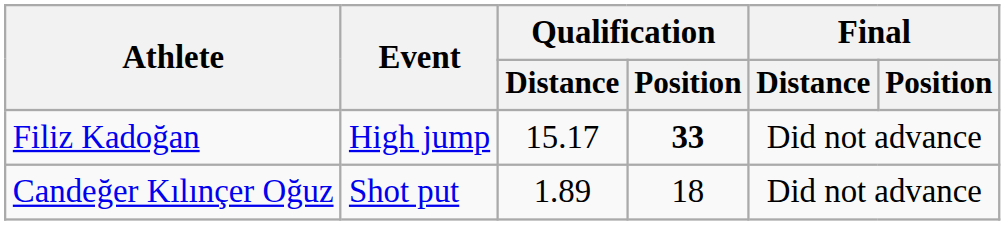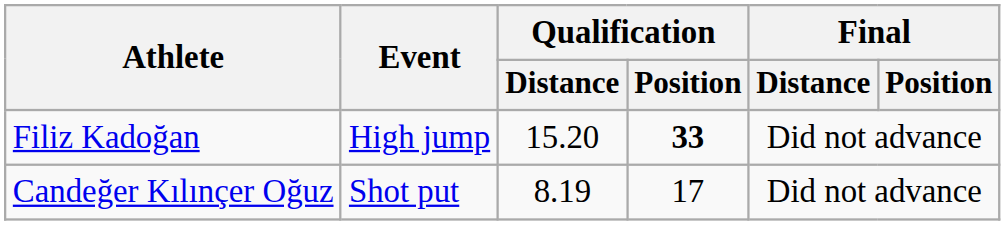Filiz Kadoğan | Qualification / Distance: 15.17 -> 15.20
Candeğer Kılınçer Oğuz | Qualification / Distance: 1.89 -> 8.19
Candeğer Kılınçer Oğuz | Qualification / Position: 18 -> 17
